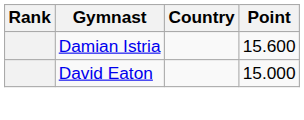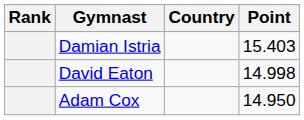Damian Istria | Point: 15.600 -> 15.403
David Eaton | Point: 15.000 -> 14.998
+ row: Adam Cox | 14.950
